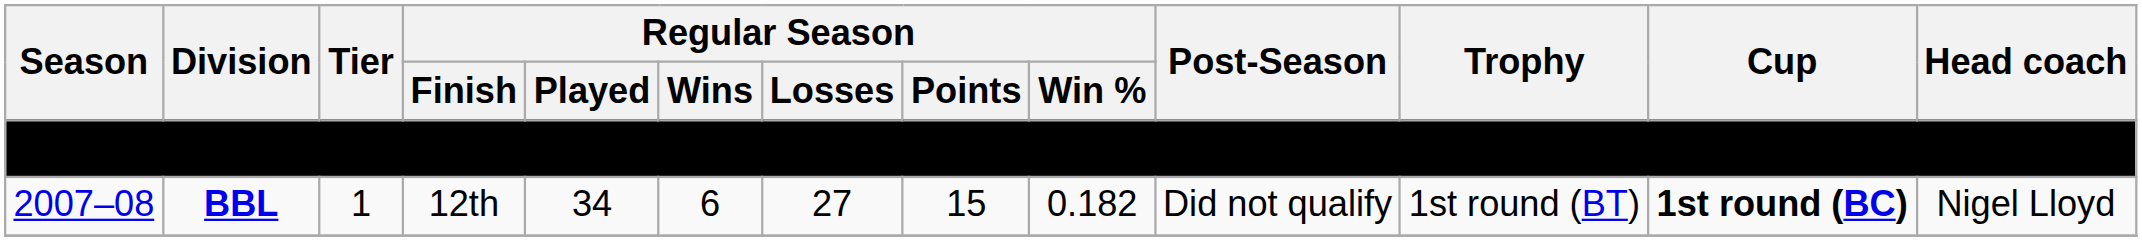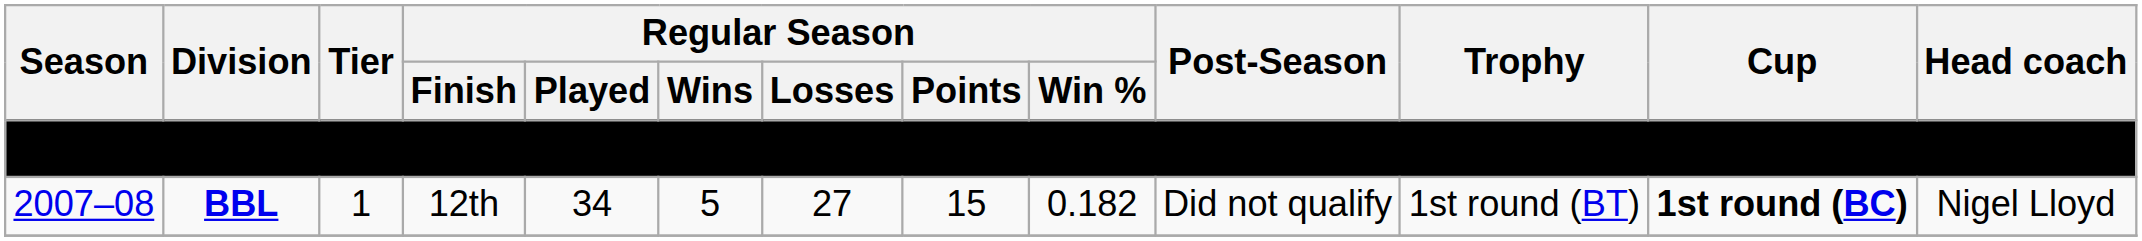2007–08 | Regular Season / Wins: 6 -> 5
